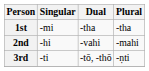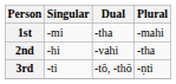1st | Plural: -tha -> -mahi
2nd | Plural: -mahi -> -tha
